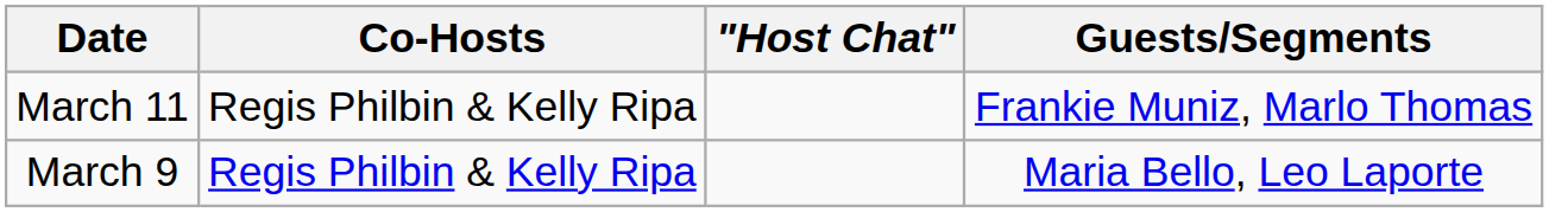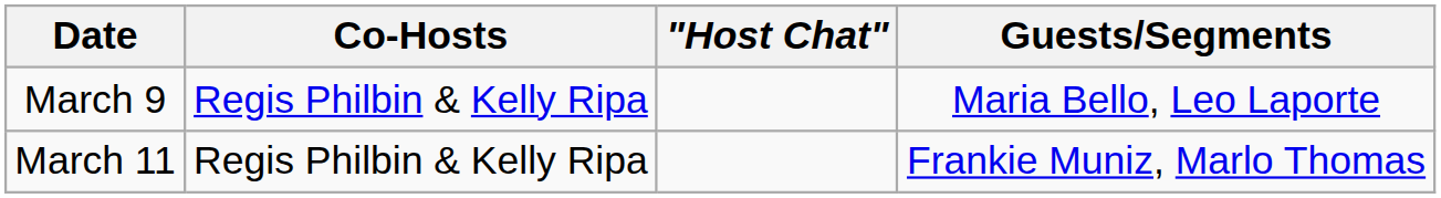rows swapped: March 9 <-> March 11
